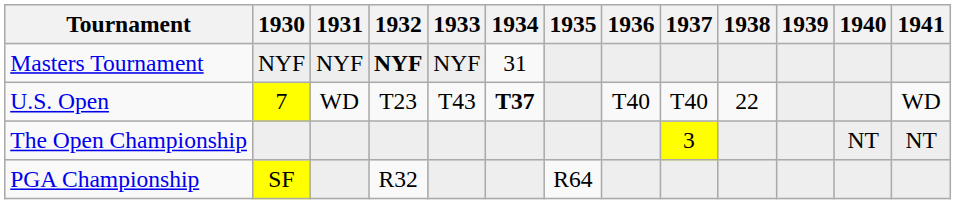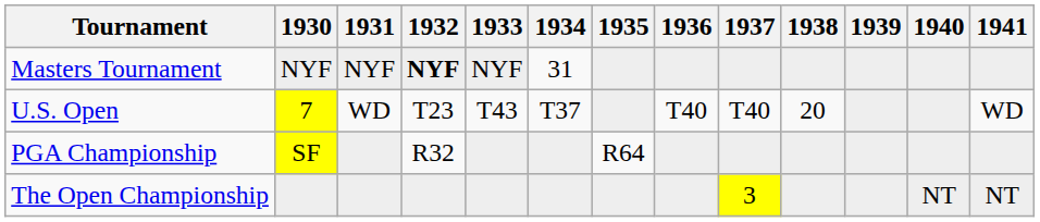U.S. Open | 1934: bold -> normal
U.S. Open | 1938: 22 -> 20
rows swapped: The Open Championship <-> PGA Championship
